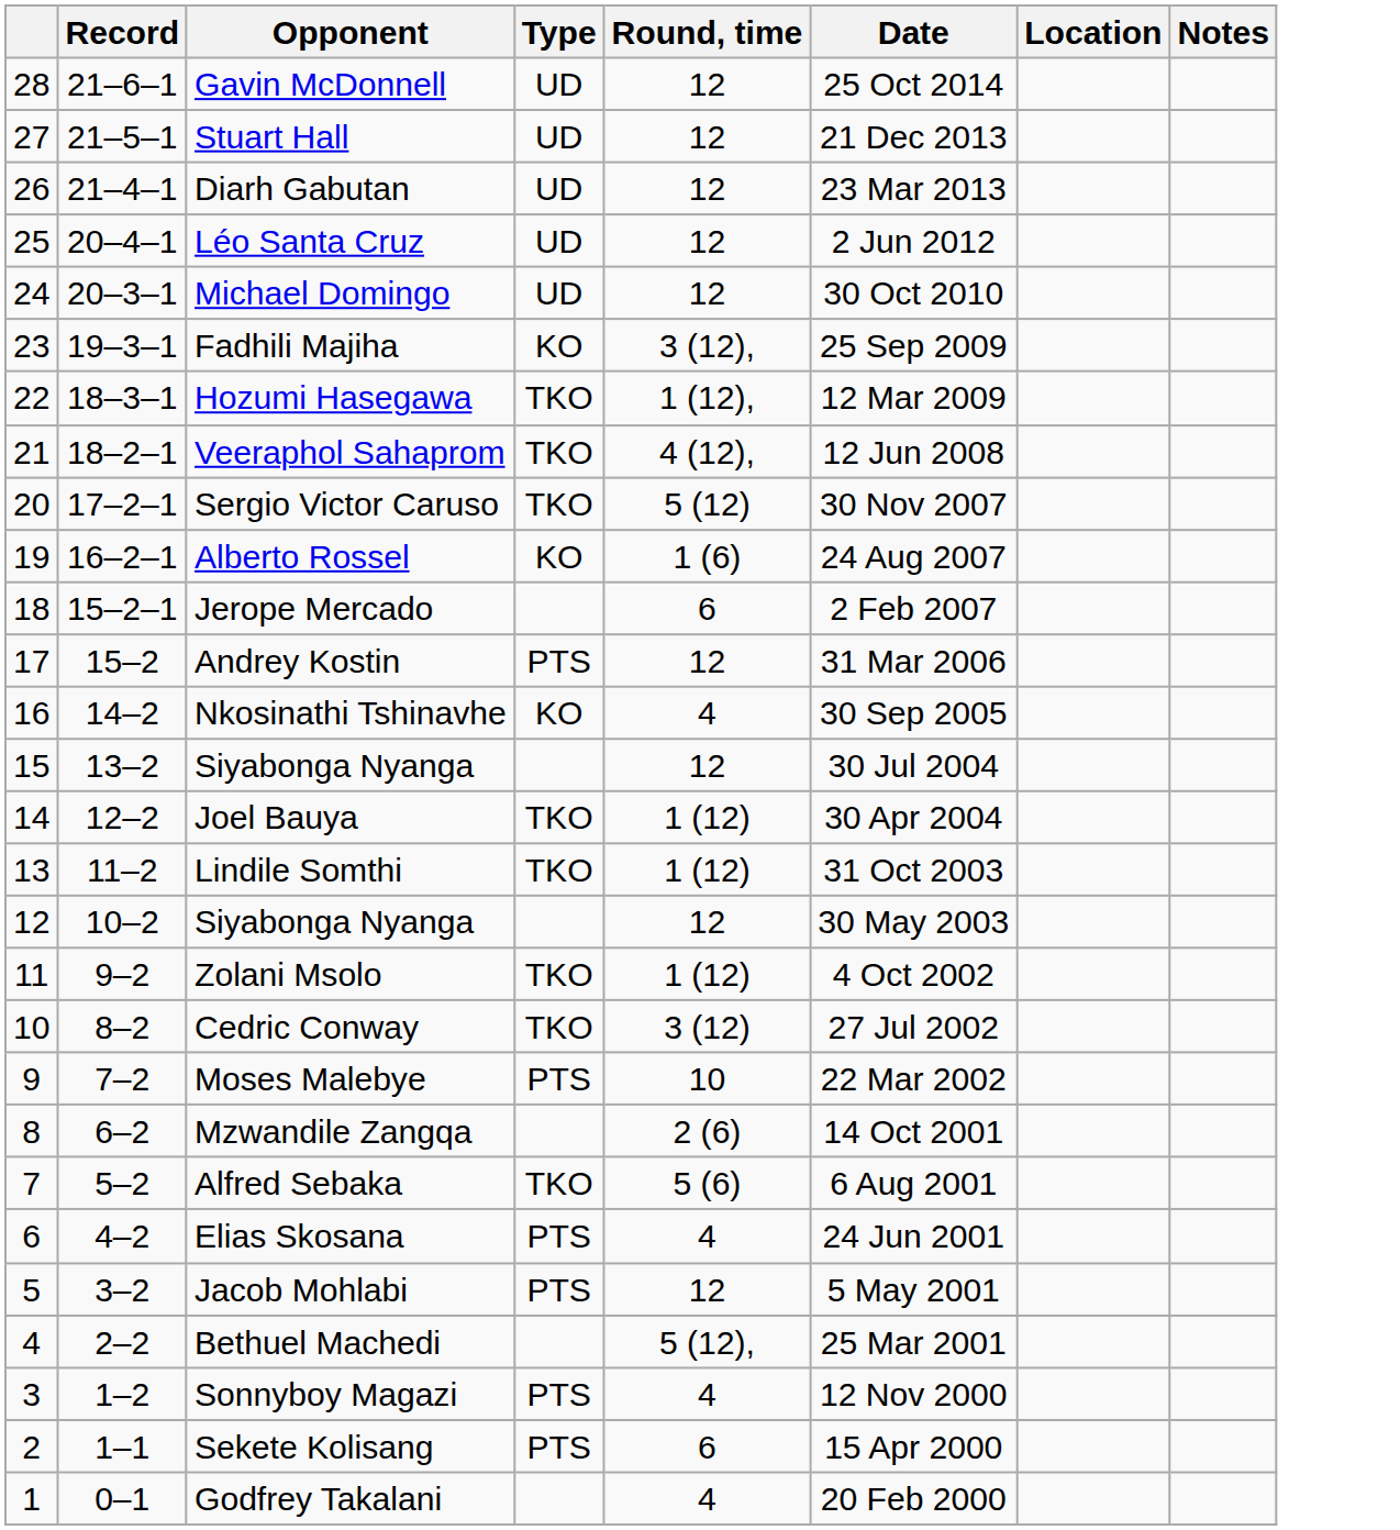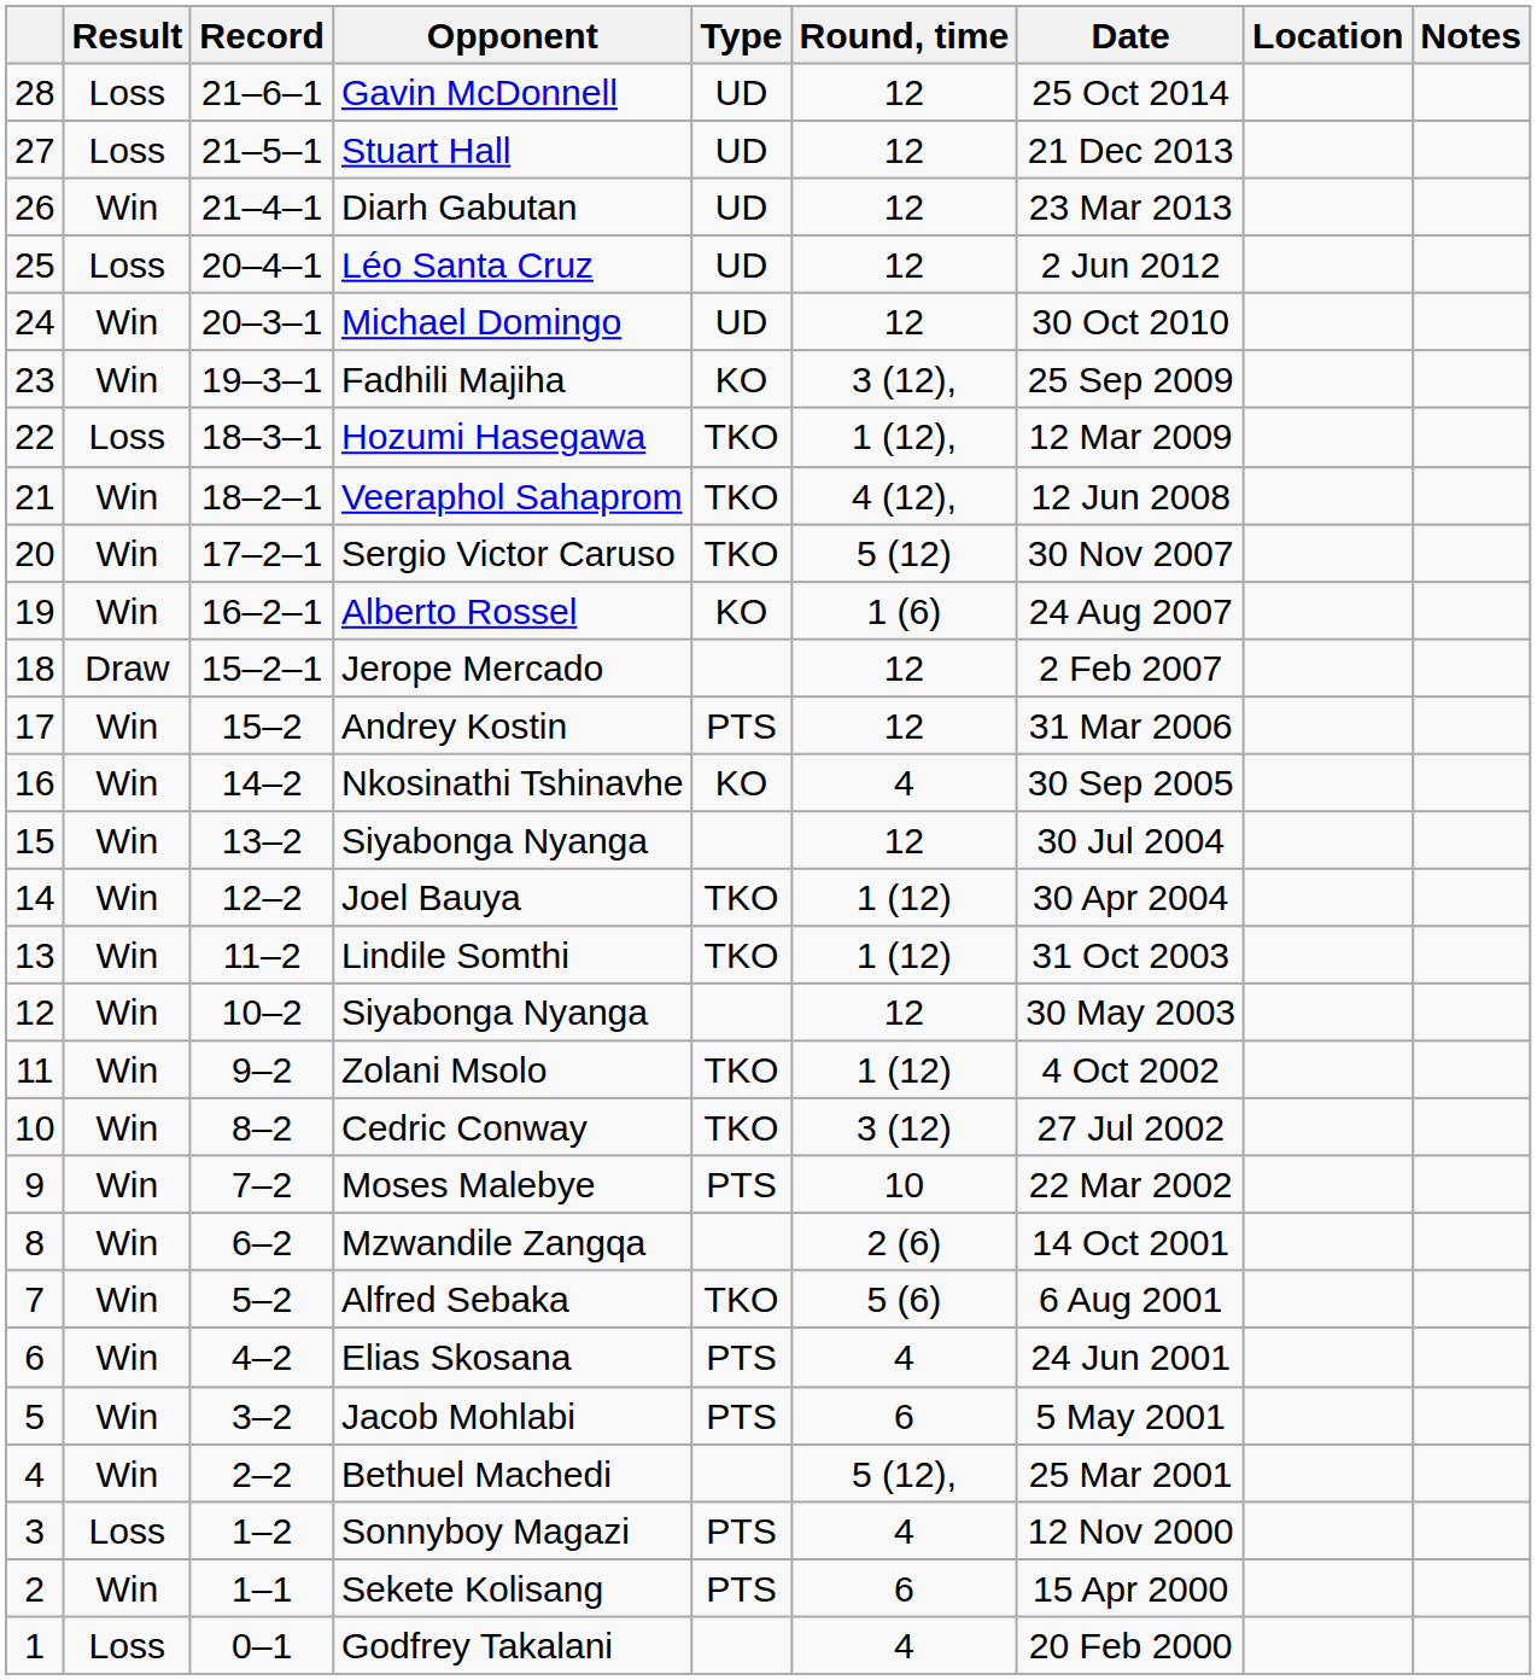+ column: Result | Loss | Loss | Win | Loss | Win | Win | Loss | Win | Win | Win | Draw | Win | Win | Win | Win | Win | Win | Win | Win | Win | Win | Win | Win | Win | Win | Loss | Win | Loss
Jerope Mercado | Round, time: 6 -> 12
Jacob Mohlabi | Round, time: 12 -> 6
